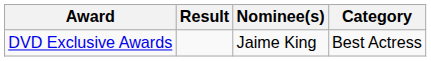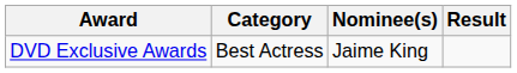columns swapped: Category <-> Result
